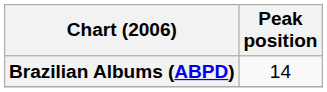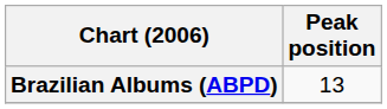Brazilian Albums (ABPD) | Peak position: 14 -> 13
